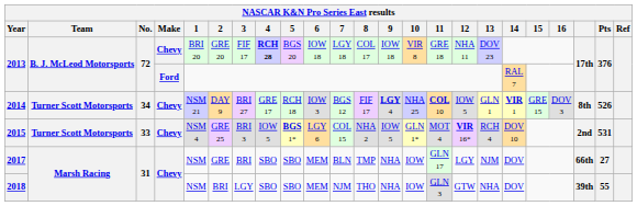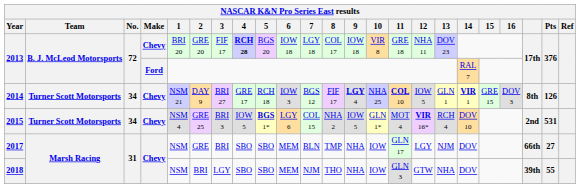2014 | Pts: 526 -> 126
2015 | No.: 33 -> 34
